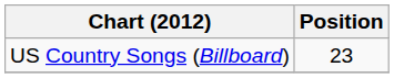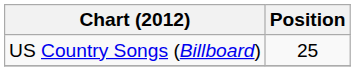US Country Songs (Billboard) | Position: 23 -> 25
